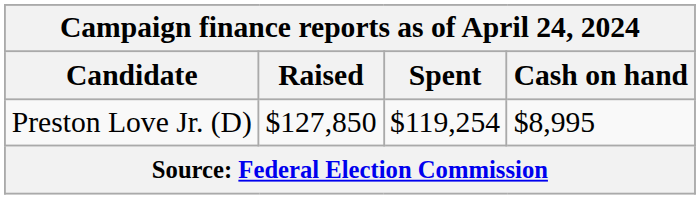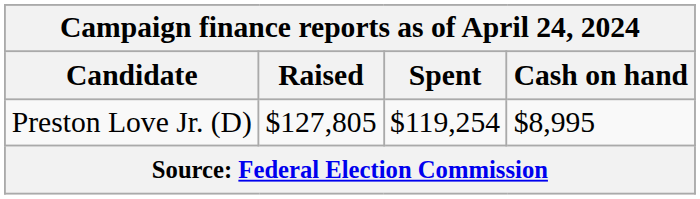Preston Love Jr. (D) | Raised: $127,850 -> $127,805
